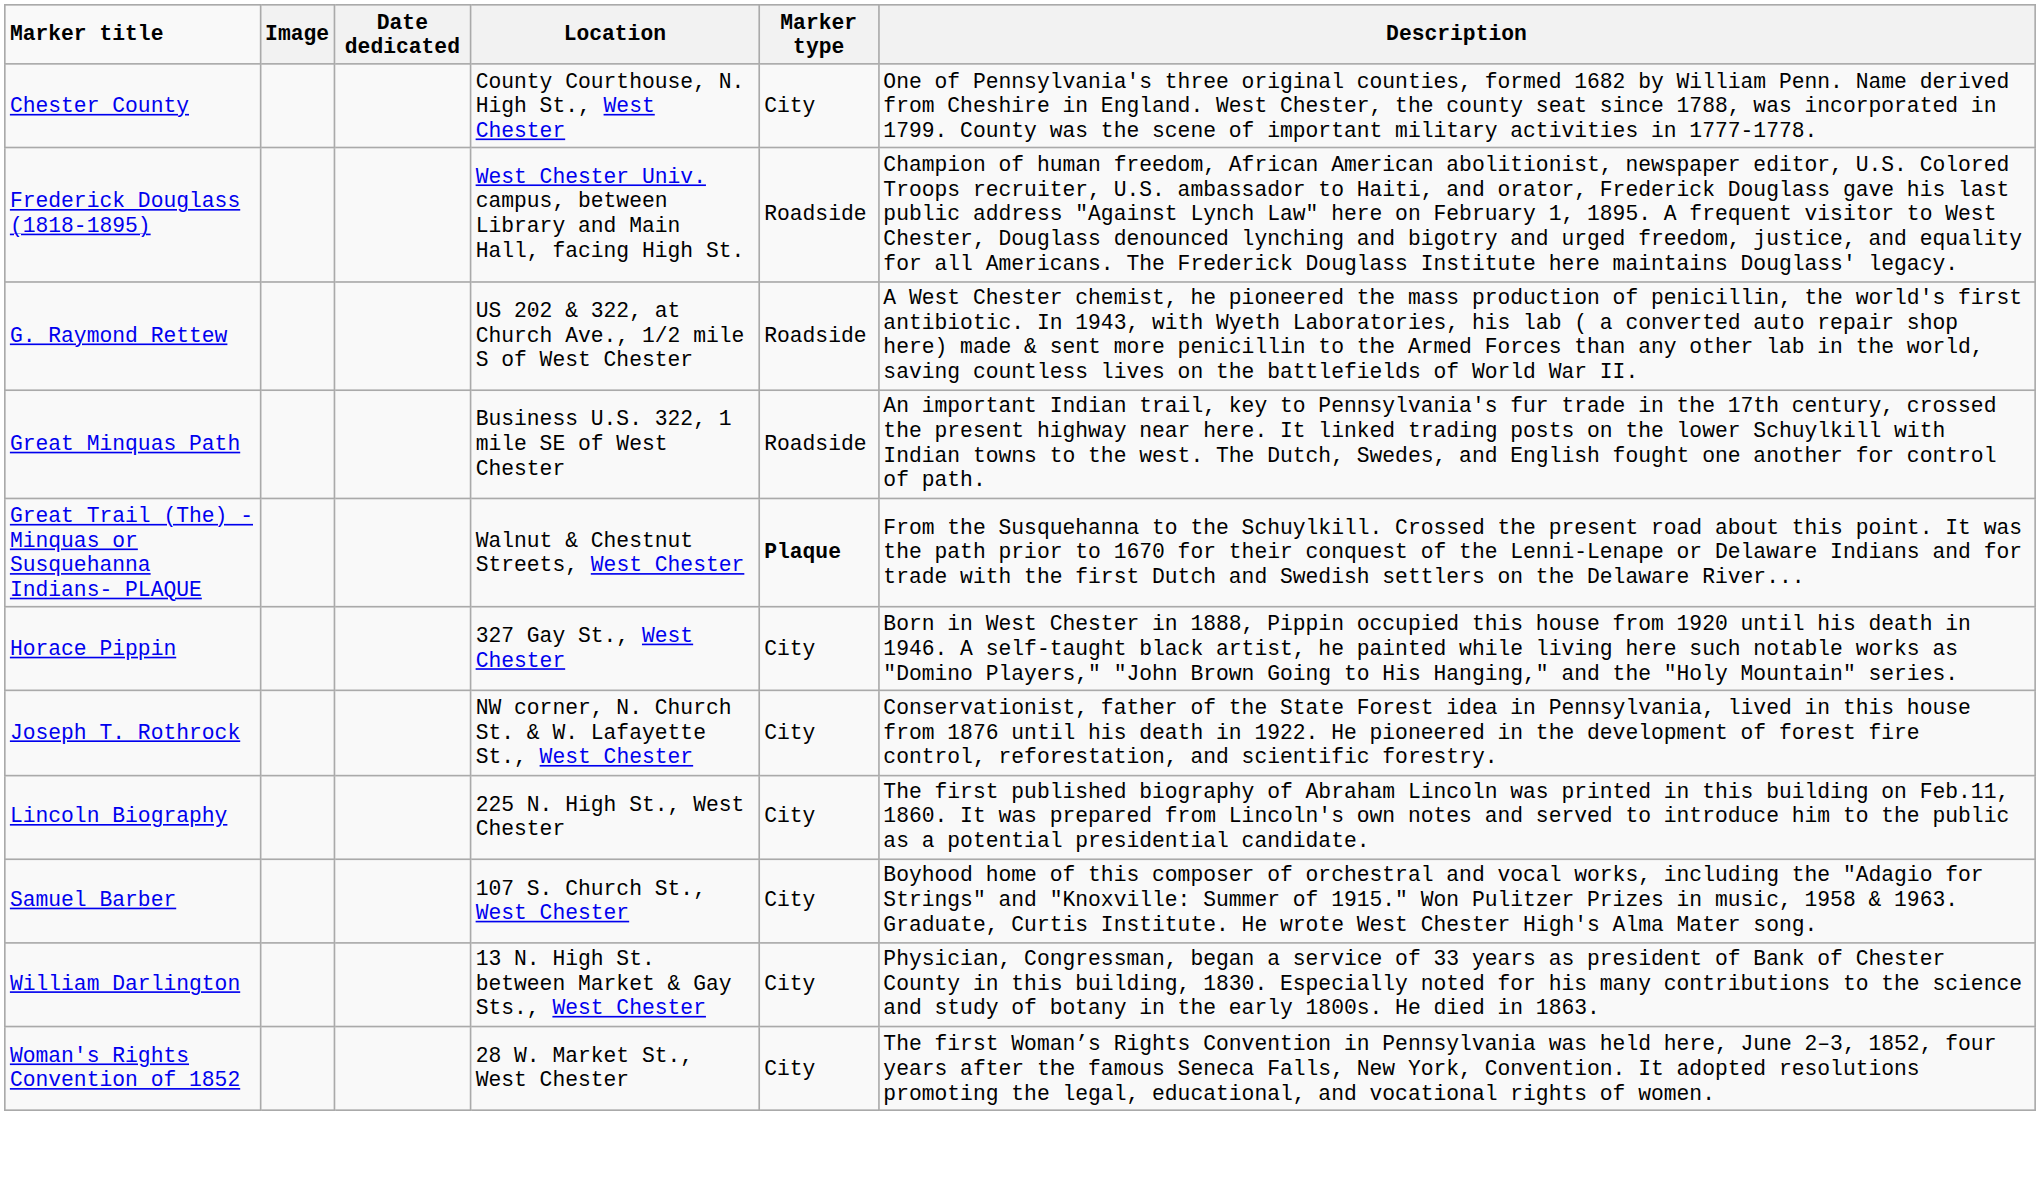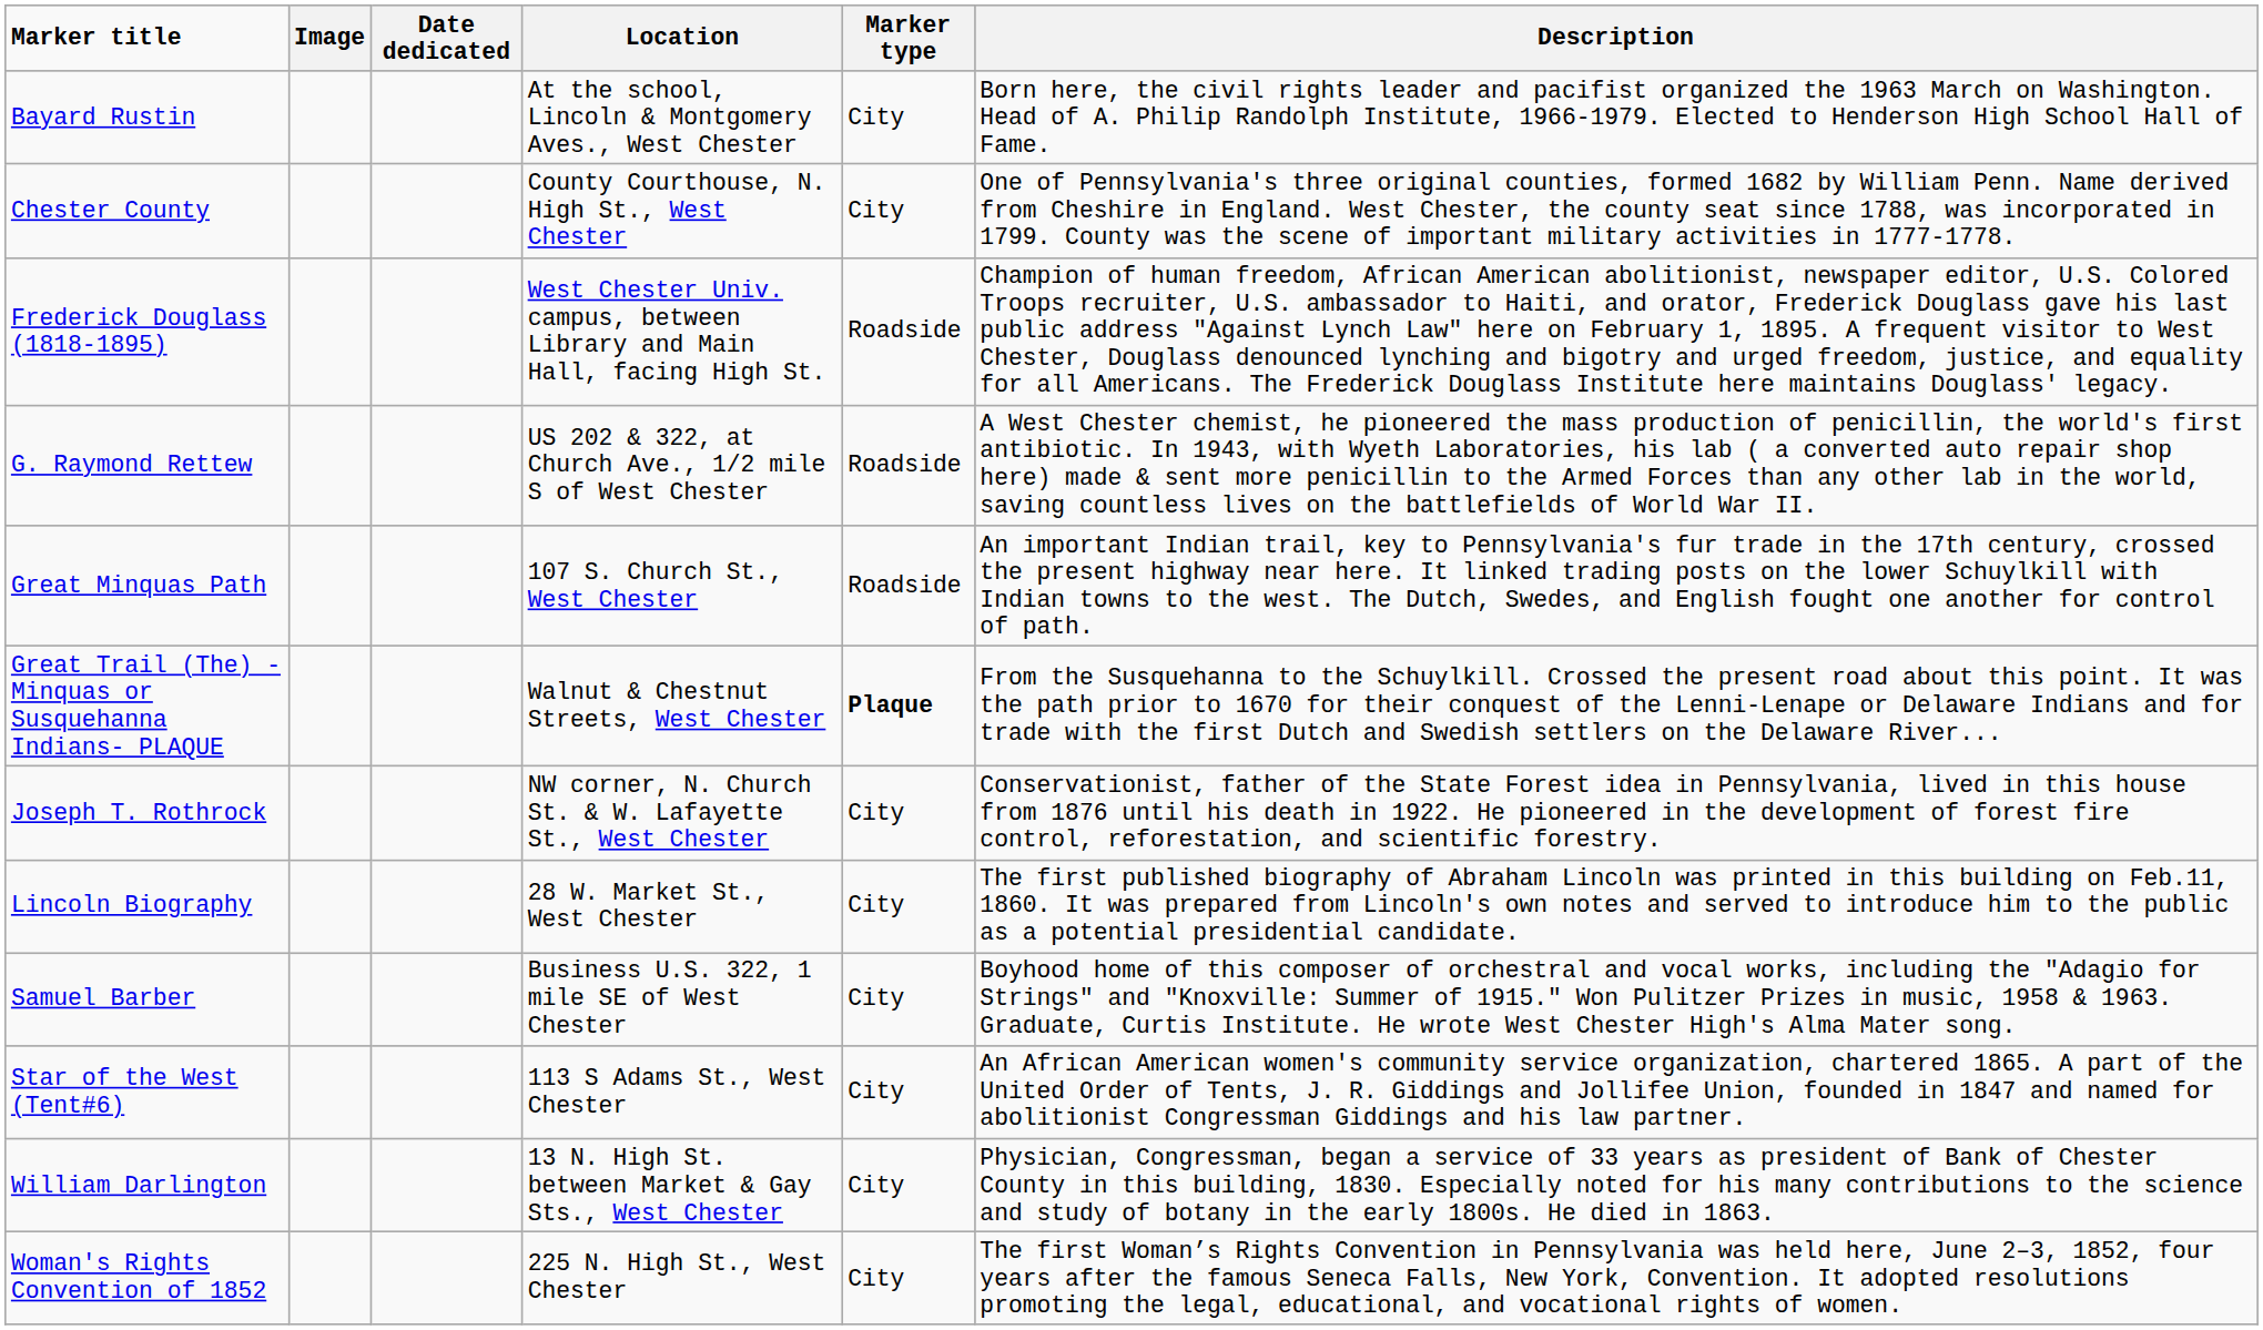+ row: Bayard Rustin | At the school, Lincoln & Montgomery Aves., West Chester | City | Born here, the civil rights leader and pacifist organized the 1963 March on Washington. Head of A. Philip Randolph Institute, 1966-1979. Elected to Henderson High School Hall of Fame.
Great Minquas Path | Location: Business U.S. 322, 1 mile SE of West Chester -> 107 S. Church St., West Chester
- row: Horace Pippin | 327 Gay St., West Chester | City | Born in West Chester in 1888, Pippin occupied this house from 1920 until his death in 1946. A self-taught black artist, he painted while living here such notable works as "Domino Players," "John Brown Going to His Hanging," and the "Holy Mountain" series.
Lincoln Biography | Location: 225 N. High St., West Chester -> 28 W. Market St., West Chester
Samuel Barber | Location: 107 S. Church St., West Chester -> Business U.S. 322, 1 mile SE of West Chester
+ row: Star of the West (Tent#6) | 113 S Adams St., West Chester | City | An African American women's community service organization, chartered 1865. A part of the United Order of Tents, J. R. Giddings and Jollifee Union, founded in 1847 and named for abolitionist Congressman Giddings and his law partner.
Woman's Rights Convention of 1852 | Location: 28 W. Market St., West Chester -> 225 N. High St., West Chester
